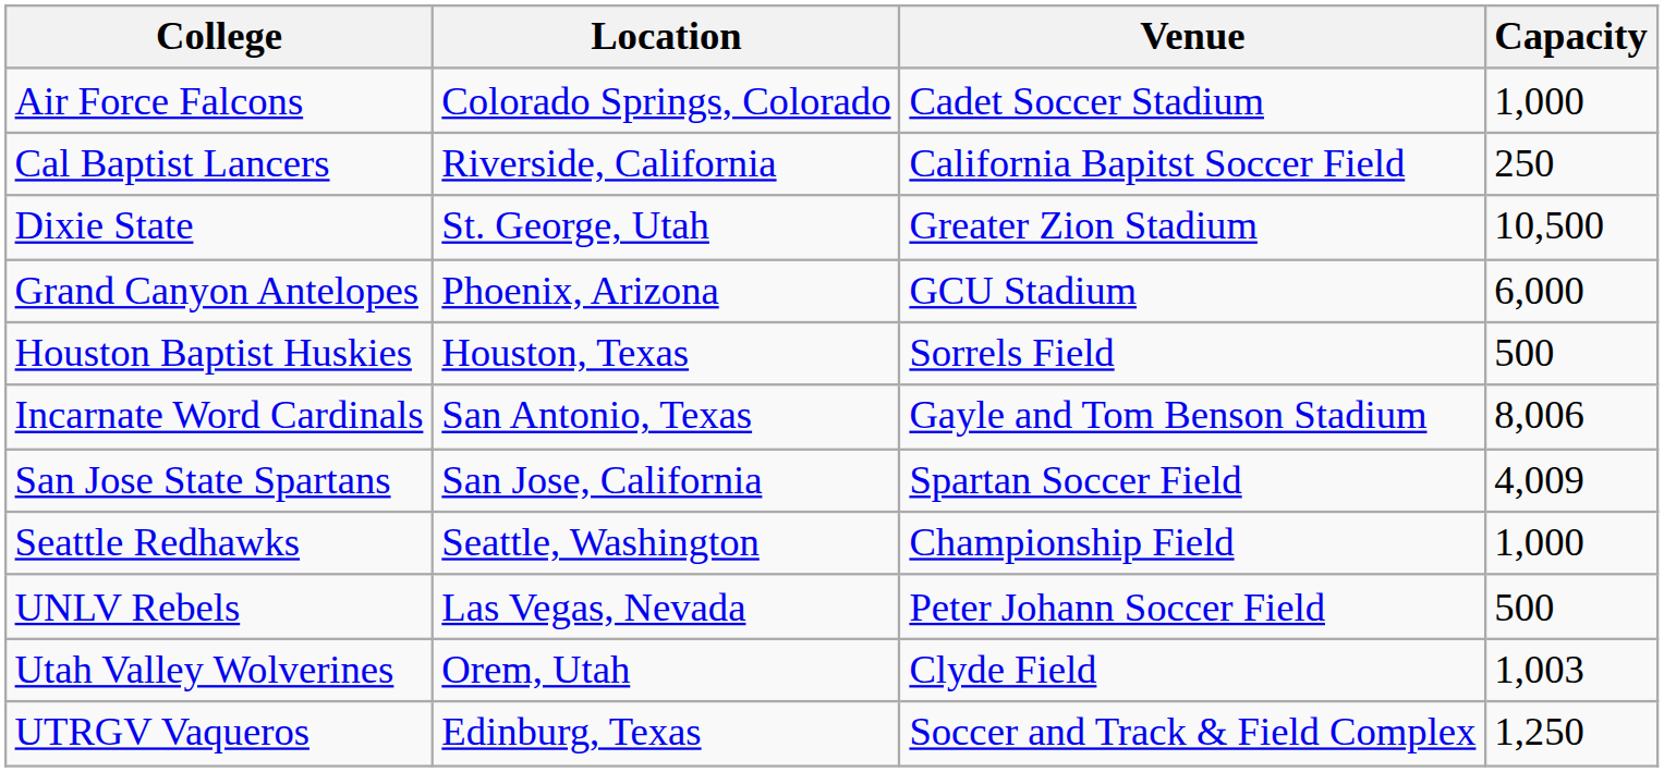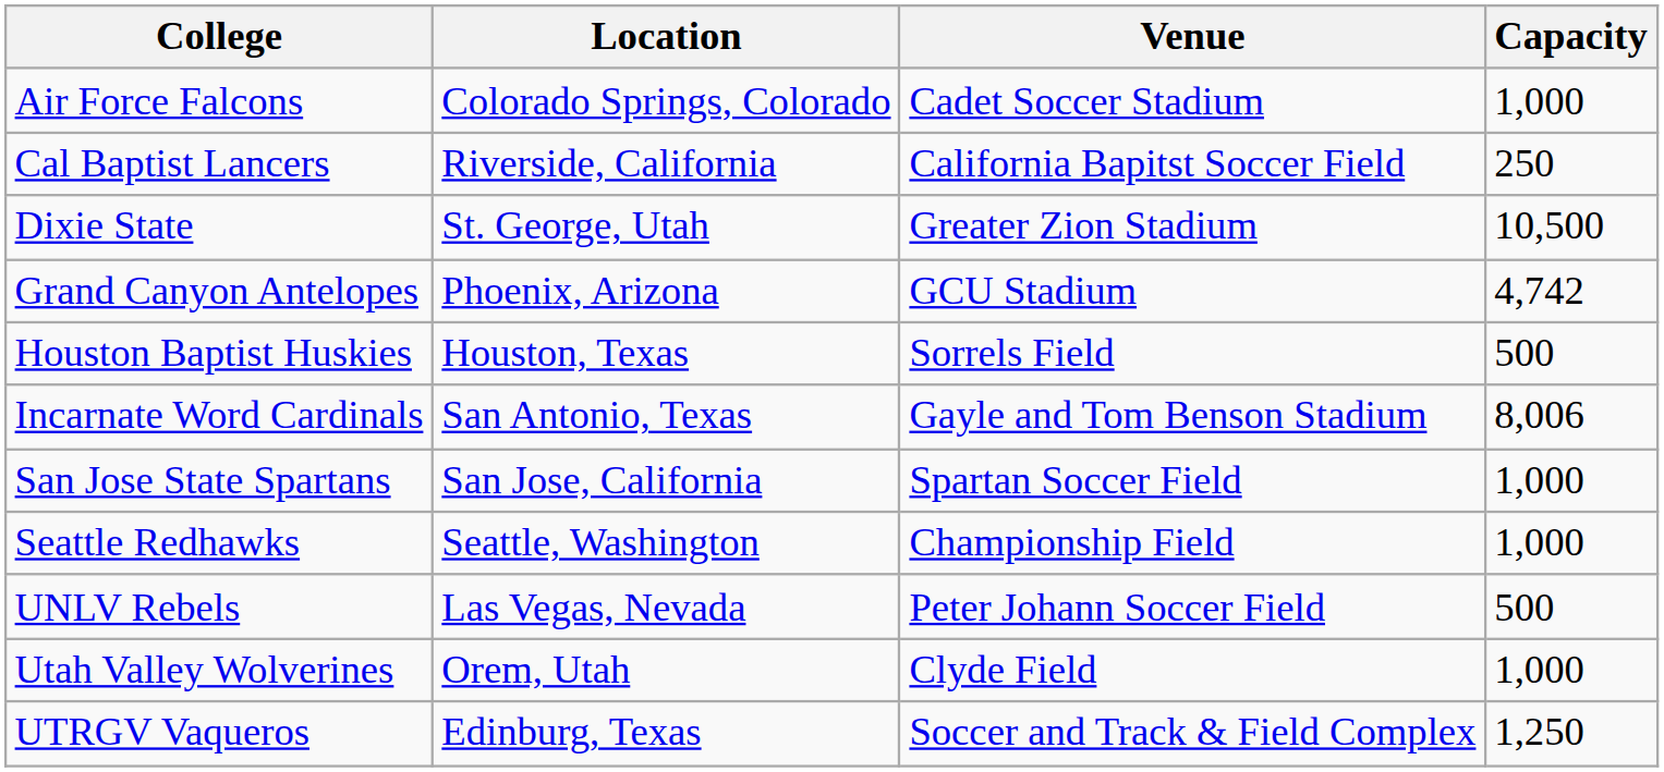Grand Canyon Antelopes | Capacity: 6,000 -> 4,742
San Jose State Spartans | Capacity: 4,009 -> 1,000
Utah Valley Wolverines | Capacity: 1,003 -> 1,000
